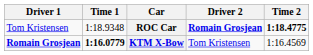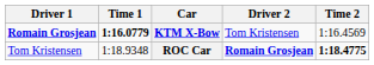rows swapped: ROC Car <-> KTM X-Bow
